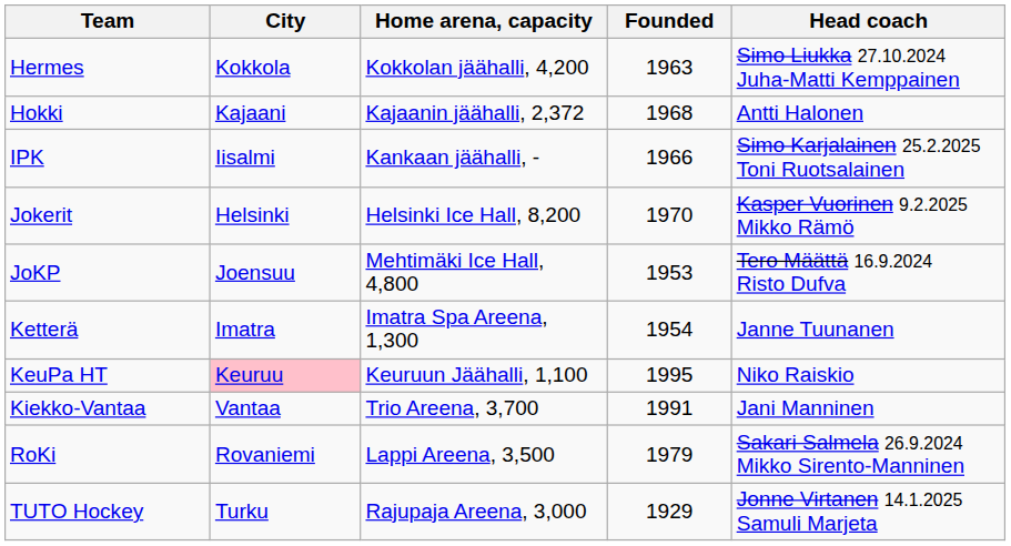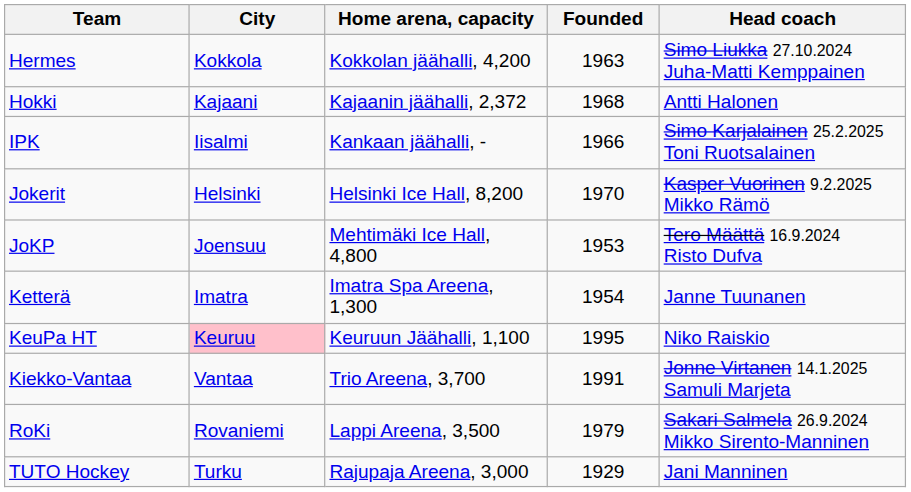Kiekko-Vantaa | Head coach: Jani Manninen -> Jonne Virtanen 14.1.2025 Samuli Marjeta
TUTO Hockey | Head coach: Jonne Virtanen 14.1.2025 Samuli Marjeta -> Jani Manninen
